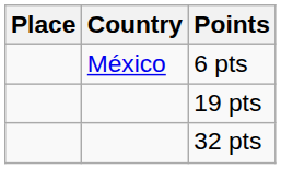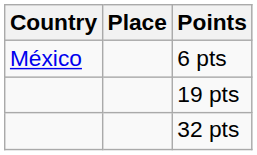columns swapped: Place <-> Country
